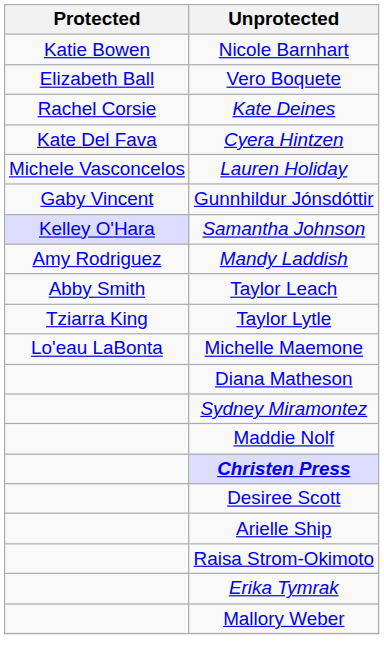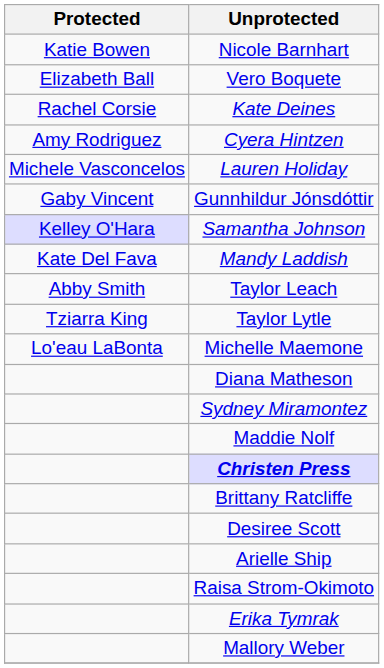Cyera Hintzen | Protected: Kate Del Fava -> Amy Rodriguez
Mandy Laddish | Protected: Amy Rodriguez -> Kate Del Fava
+ row: Brittany Ratcliffe
